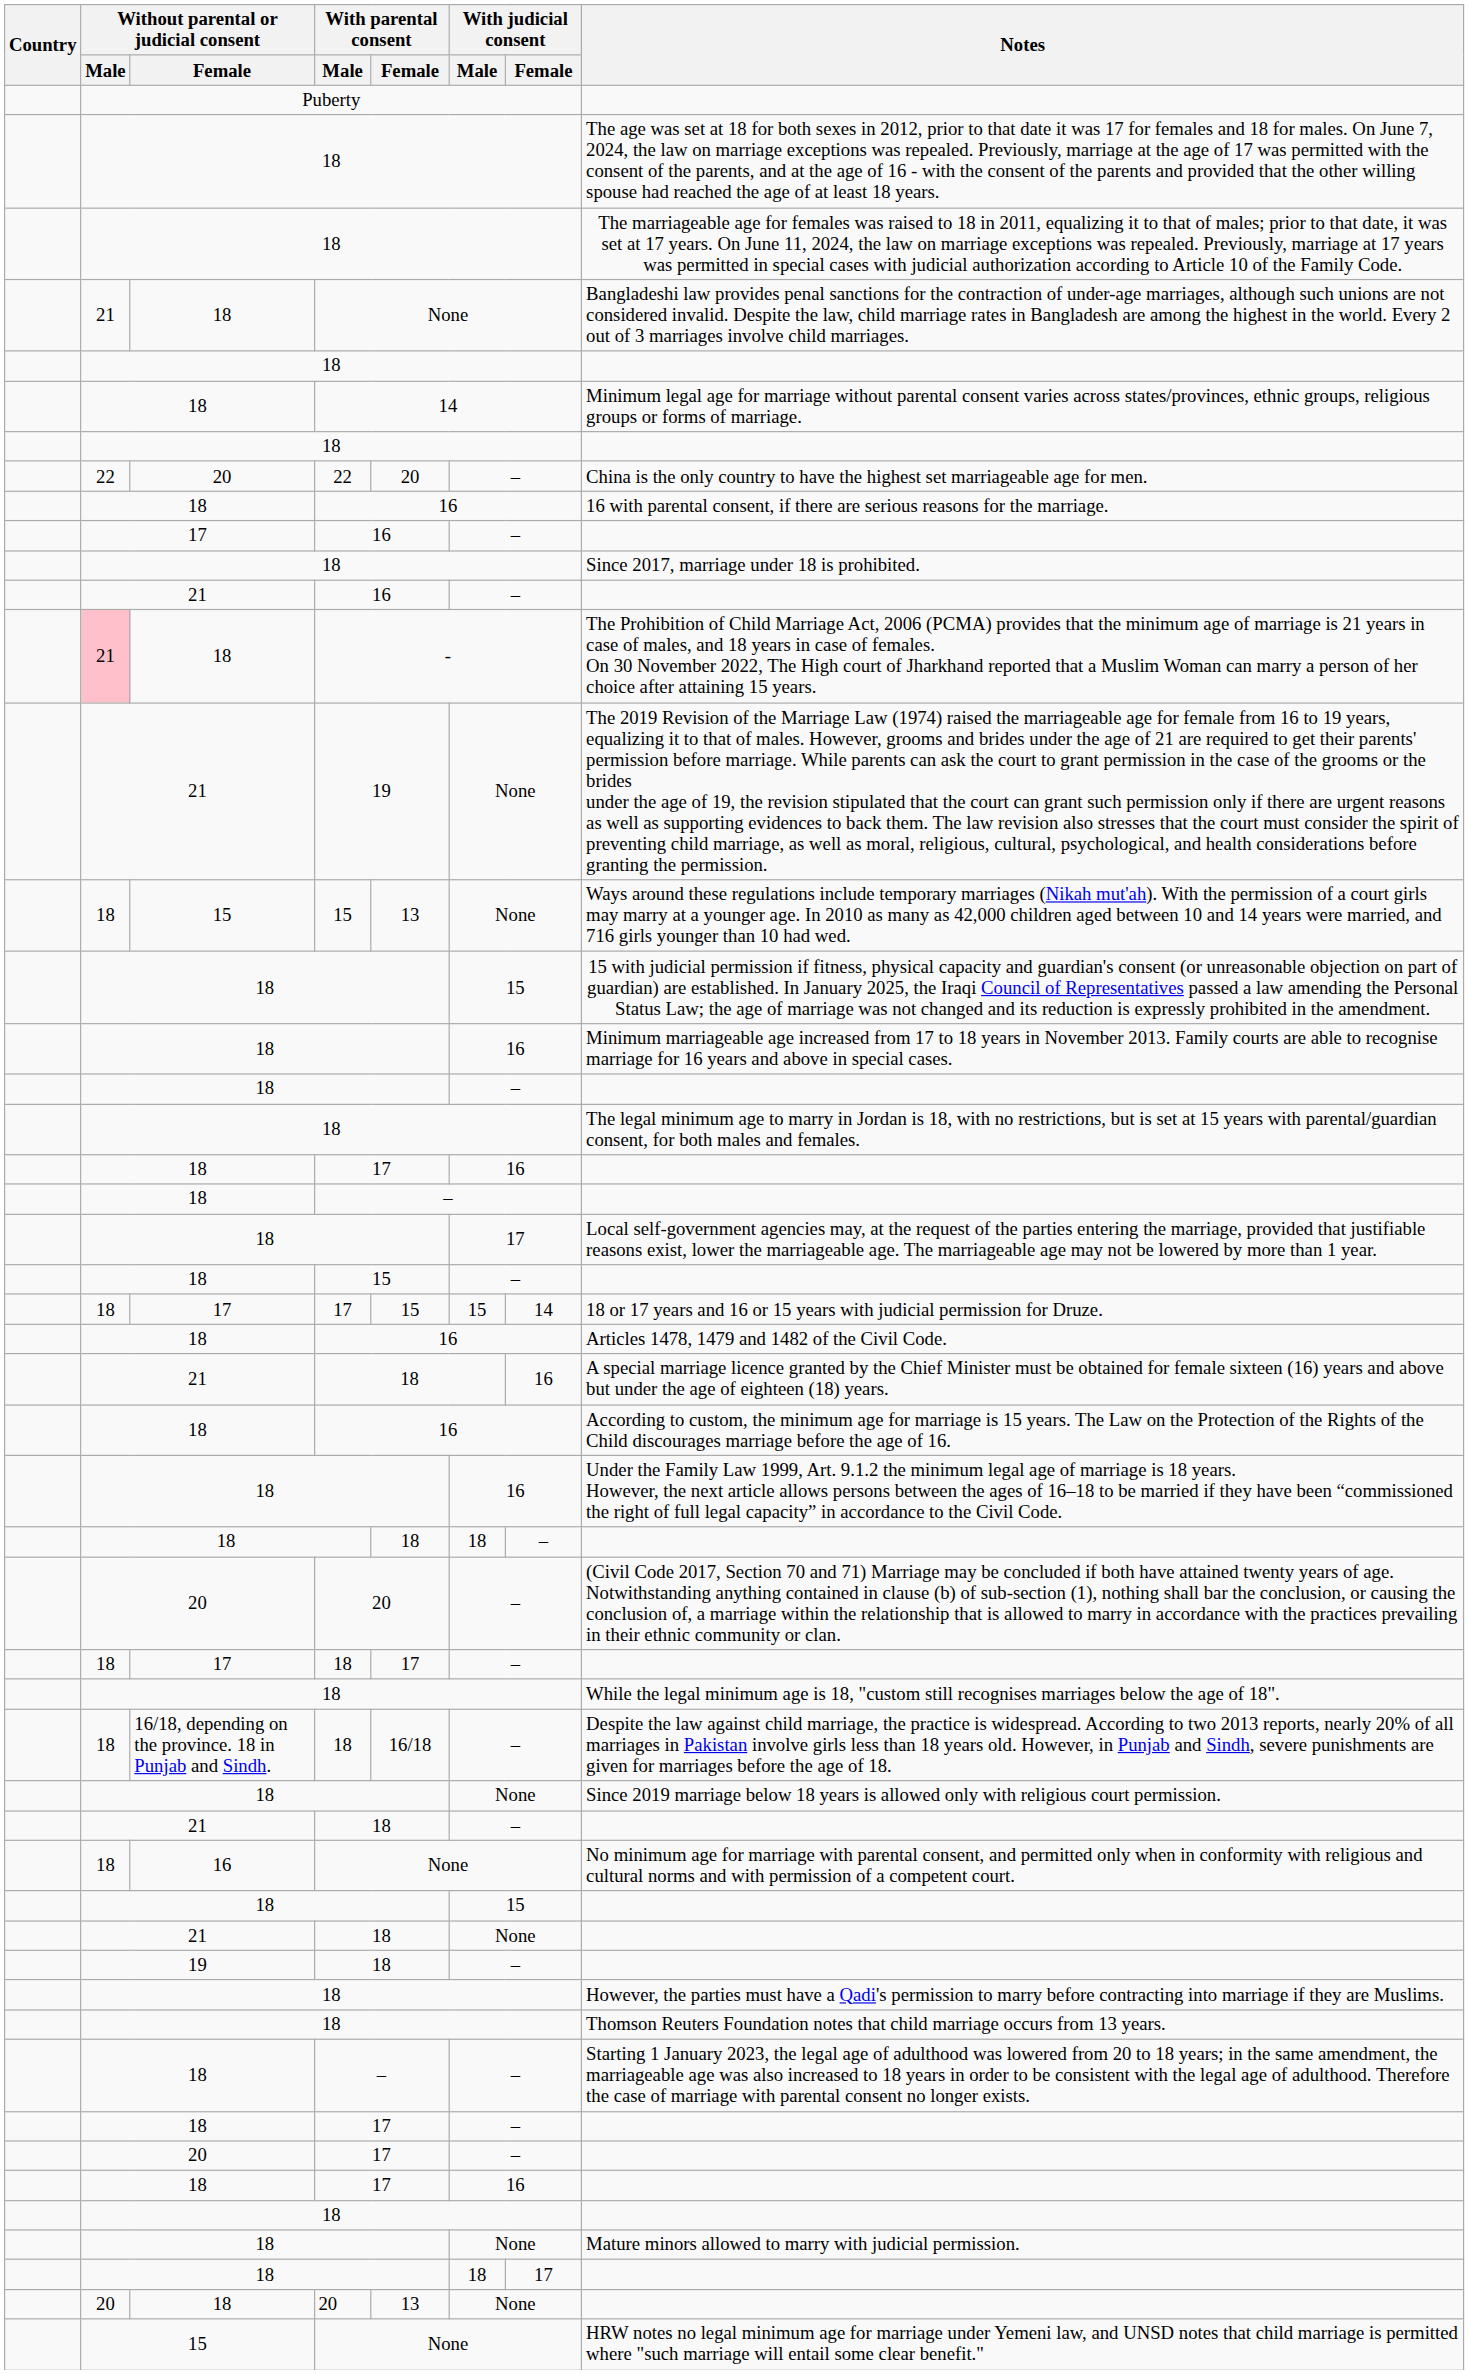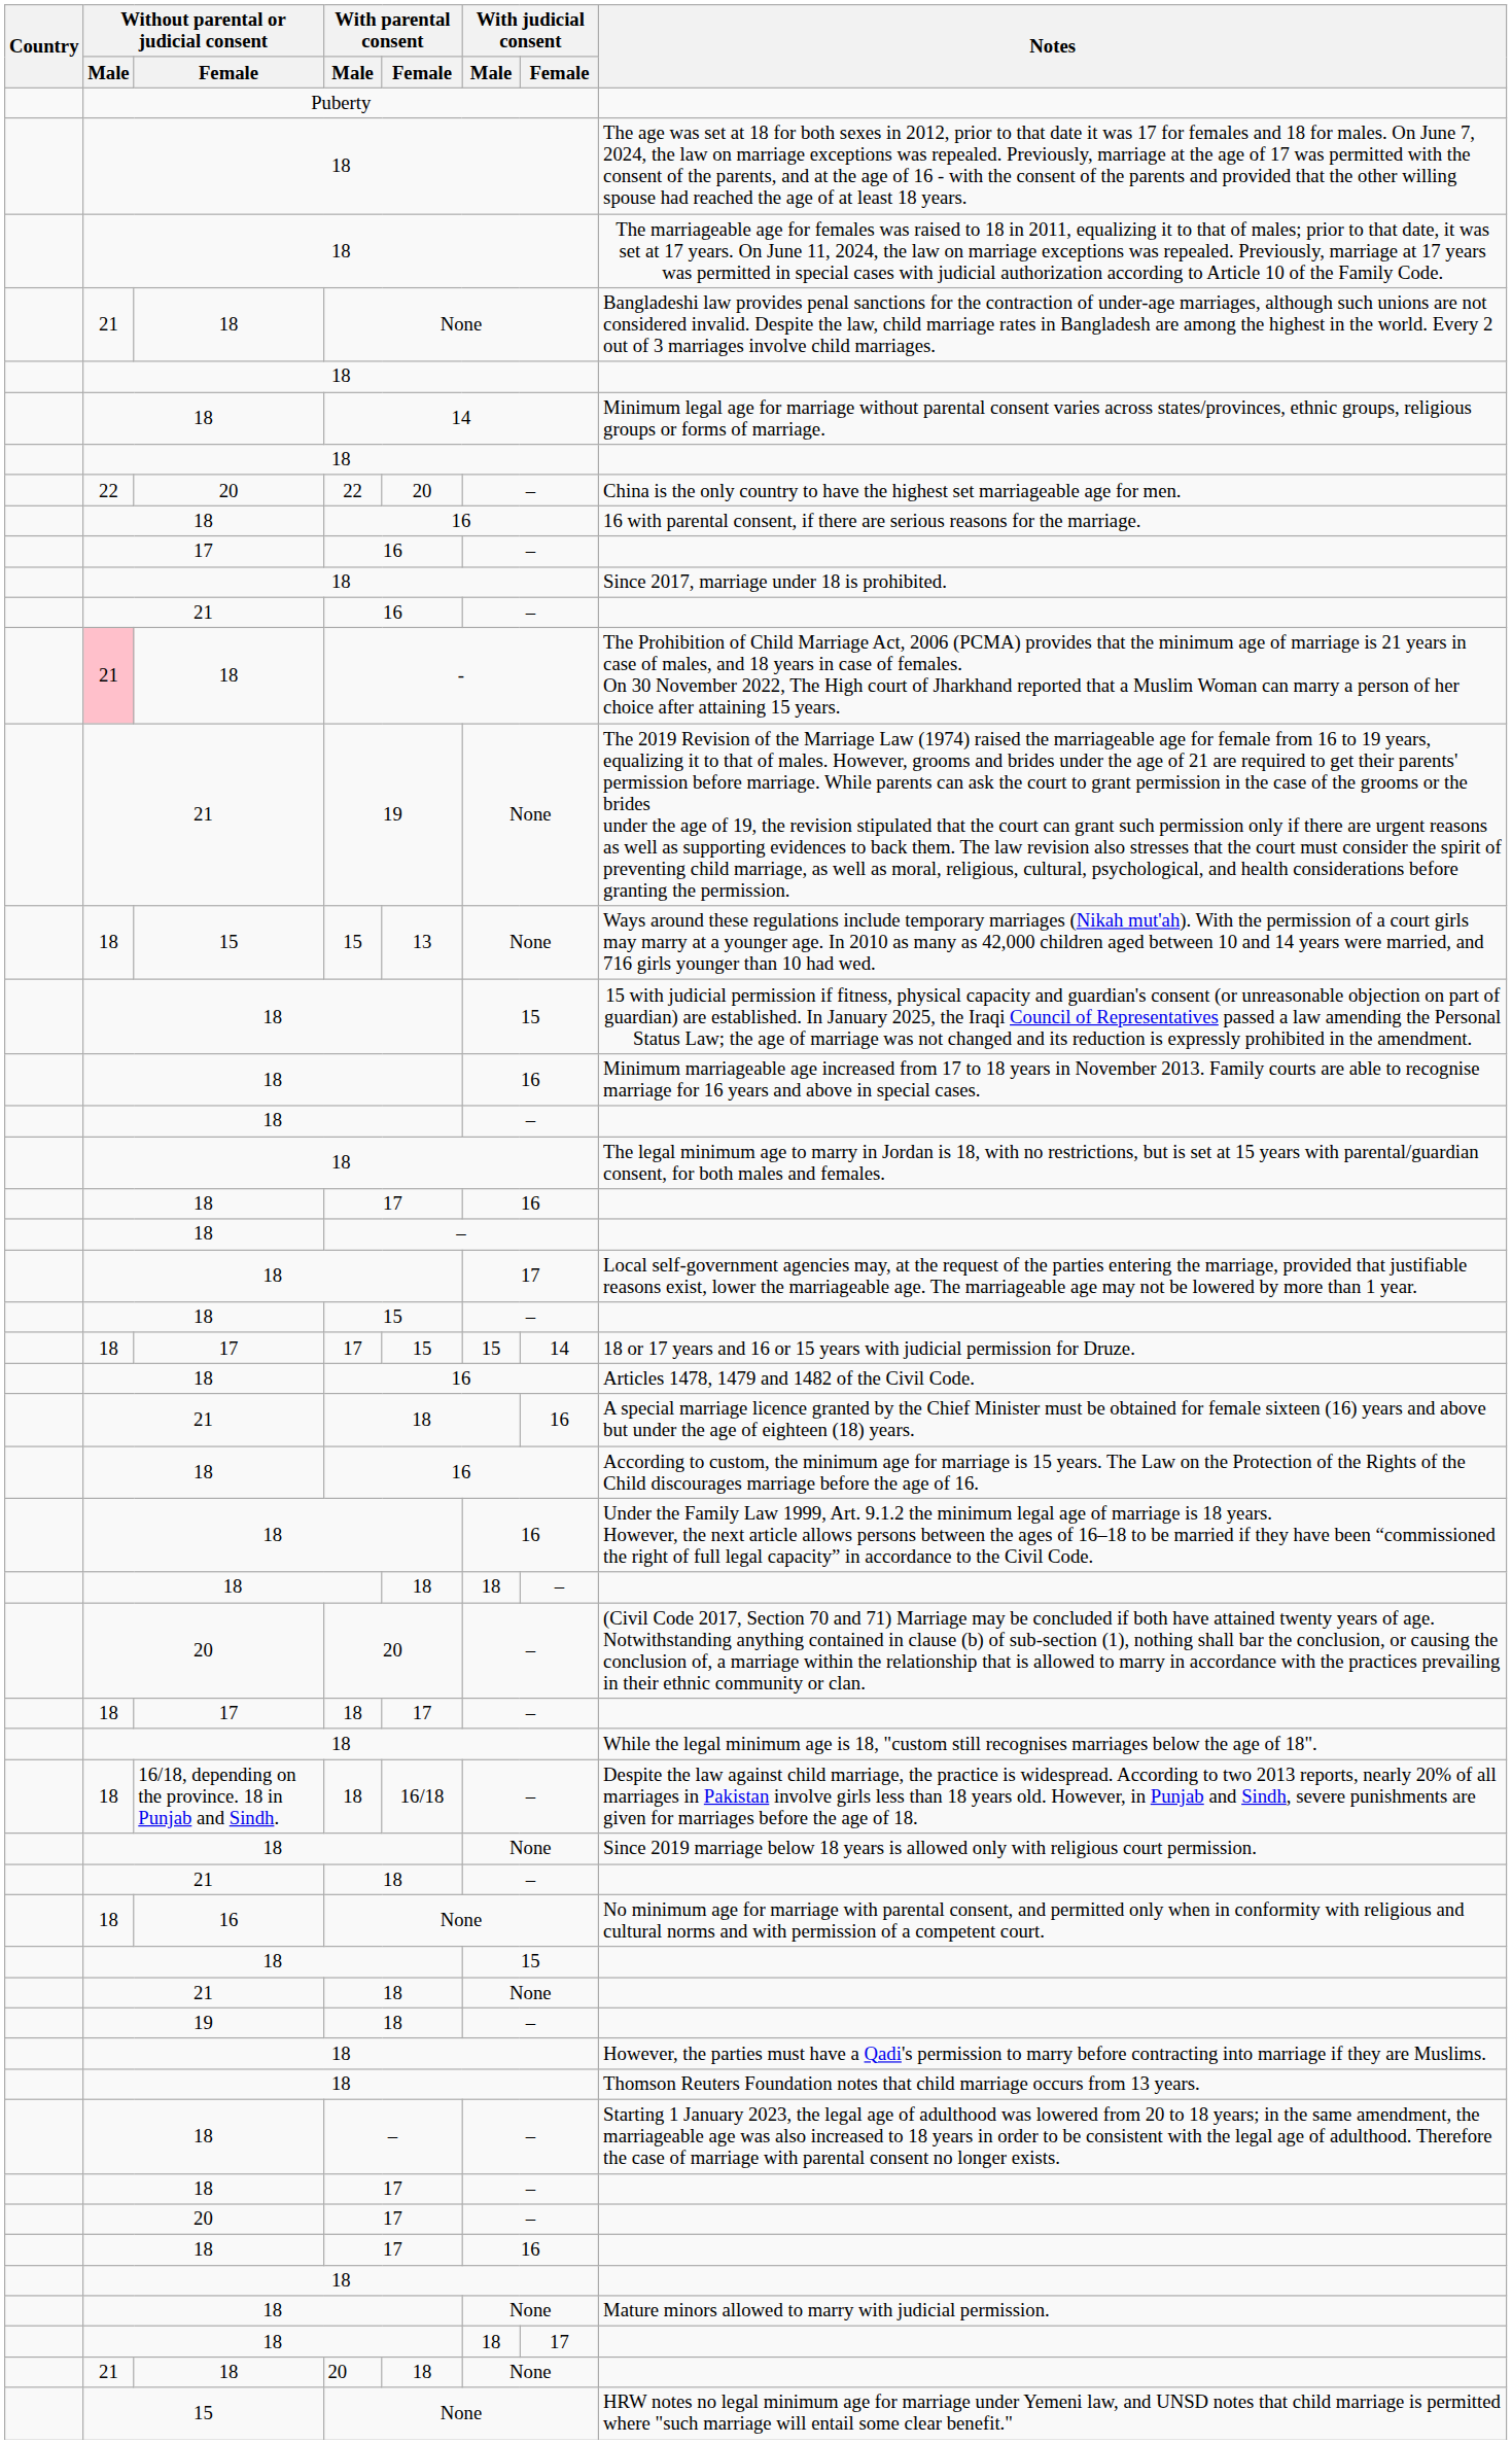18 / 20 | Without parental or judicial consent / Male: 20 -> 21
18 / 20 | With parental consent / Female: 13 -> 18
